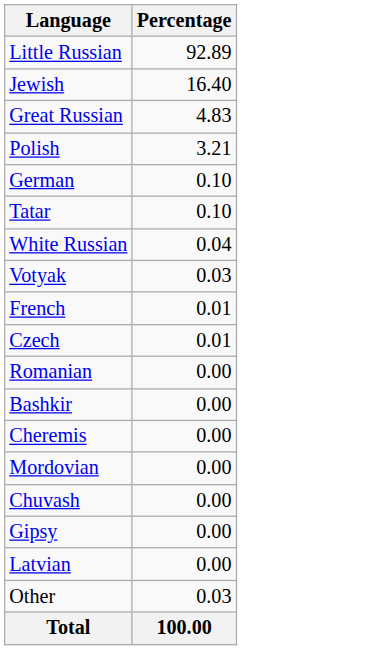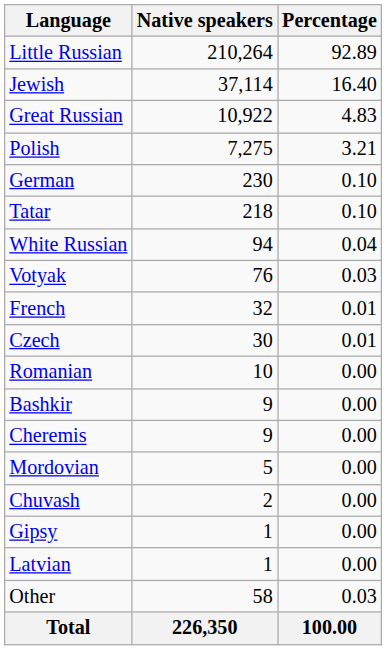+ column: Native speakers | 210,264 | 37,114 | 10,922 | 7,275 | 230 | 218 | 94 | 76 | 32 | 30 | 10 | 9 | 9 | 5 | 2 | 1 | 1 | 58 | 226,350
